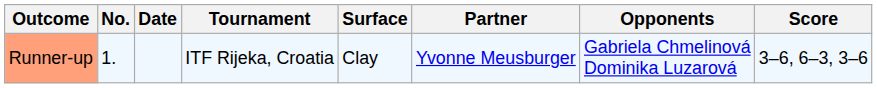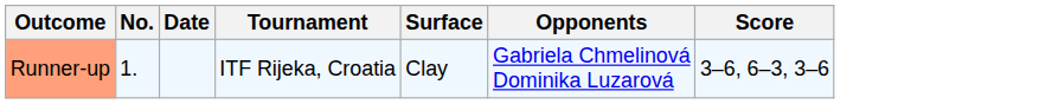- column: Partner | Yvonne Meusburger
